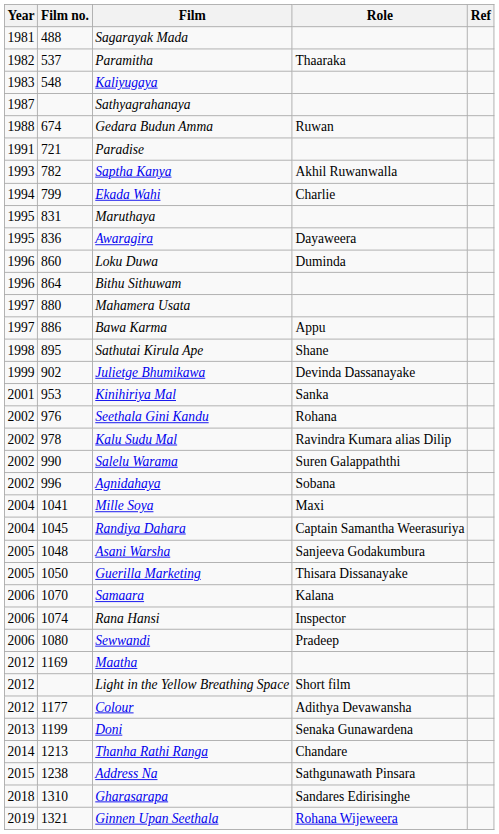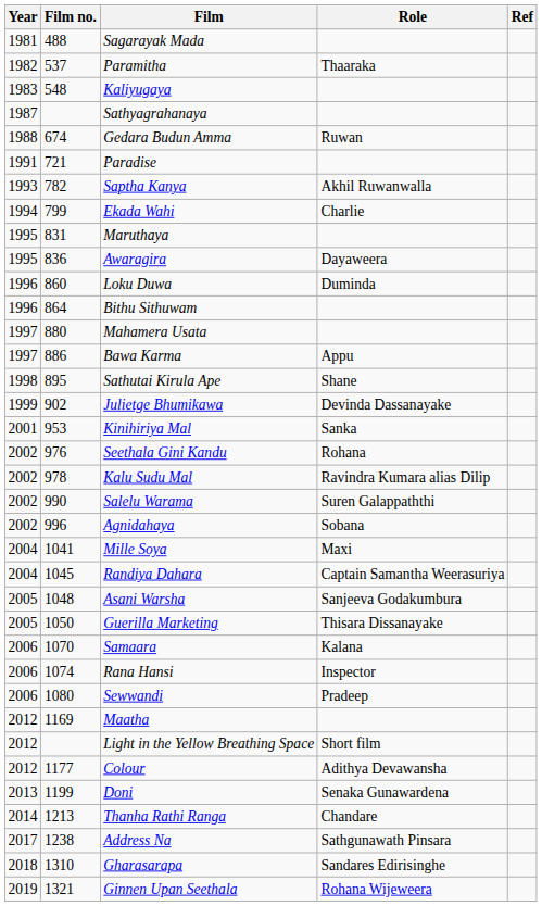Address Na | Year: 2015 -> 2017
